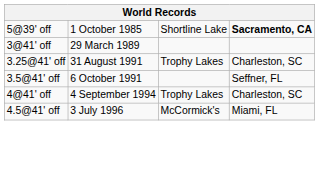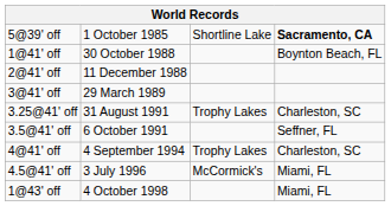+ row: 1@41' off | 30 October 1988 | Boynton Beach, FL
+ row: 2@41' off | 11 December 1988
+ row: 1@43' off | 4 October 1998 | Miami, FL
